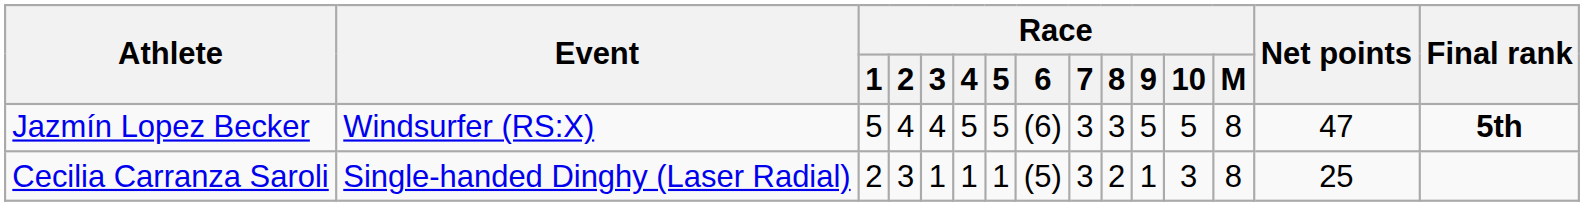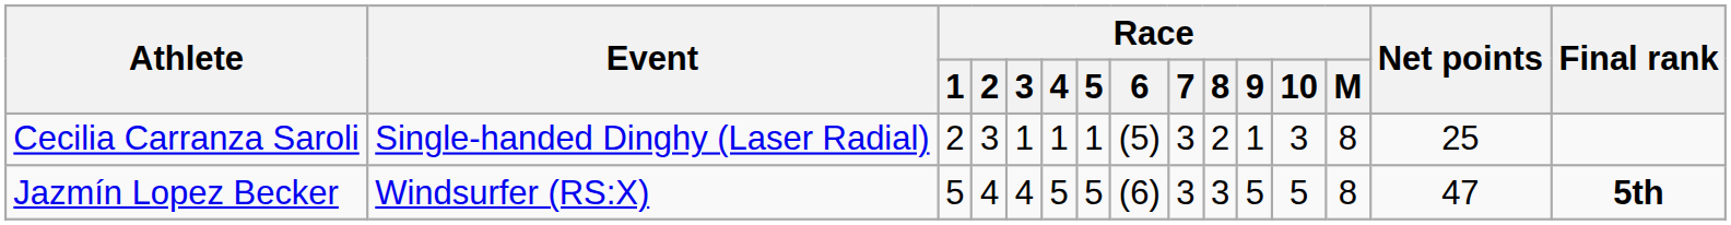rows swapped: Jazmín Lopez Becker <-> Cecilia Carranza Saroli
